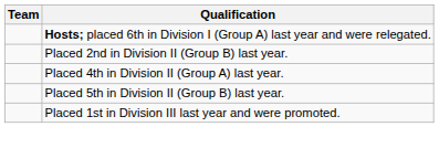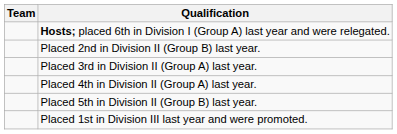+ row: Placed 3rd in Division II (Group A) last year.
